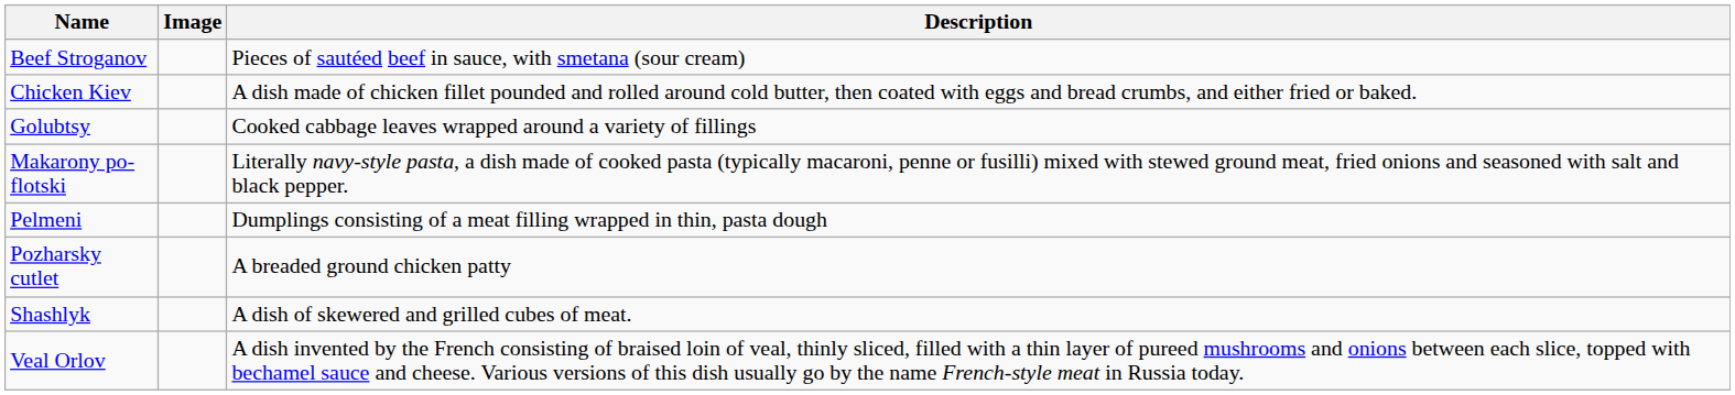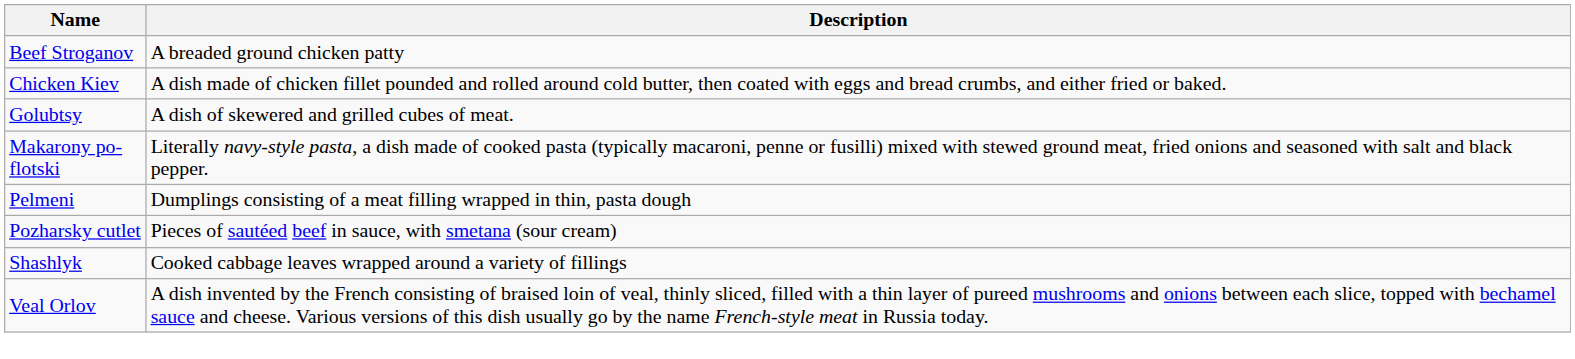- column: Image
Beef Stroganov | Description: Pieces of sautéed beef in sauce, with smetana (sour cream) -> A breaded ground chicken patty
Golubtsy | Description: Cooked cabbage leaves wrapped around a variety of fillings -> A dish of skewered and grilled cubes of meat.
Pozharsky cutlet | Description: A breaded ground chicken patty -> Pieces of sautéed beef in sauce, with smetana (sour cream)
Shashlyk | Description: A dish of skewered and grilled cubes of meat. -> Cooked cabbage leaves wrapped around a variety of fillings
